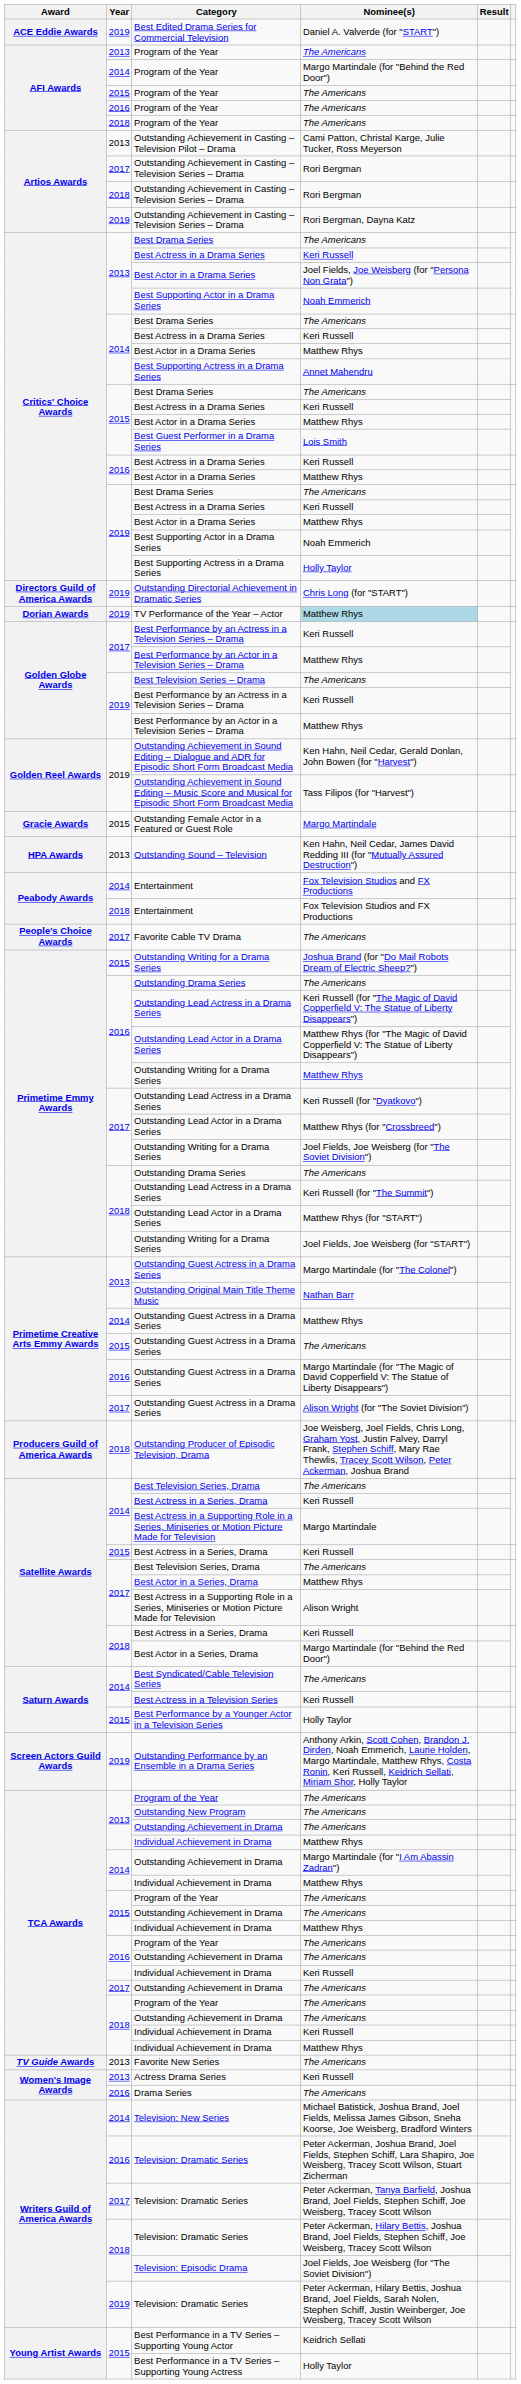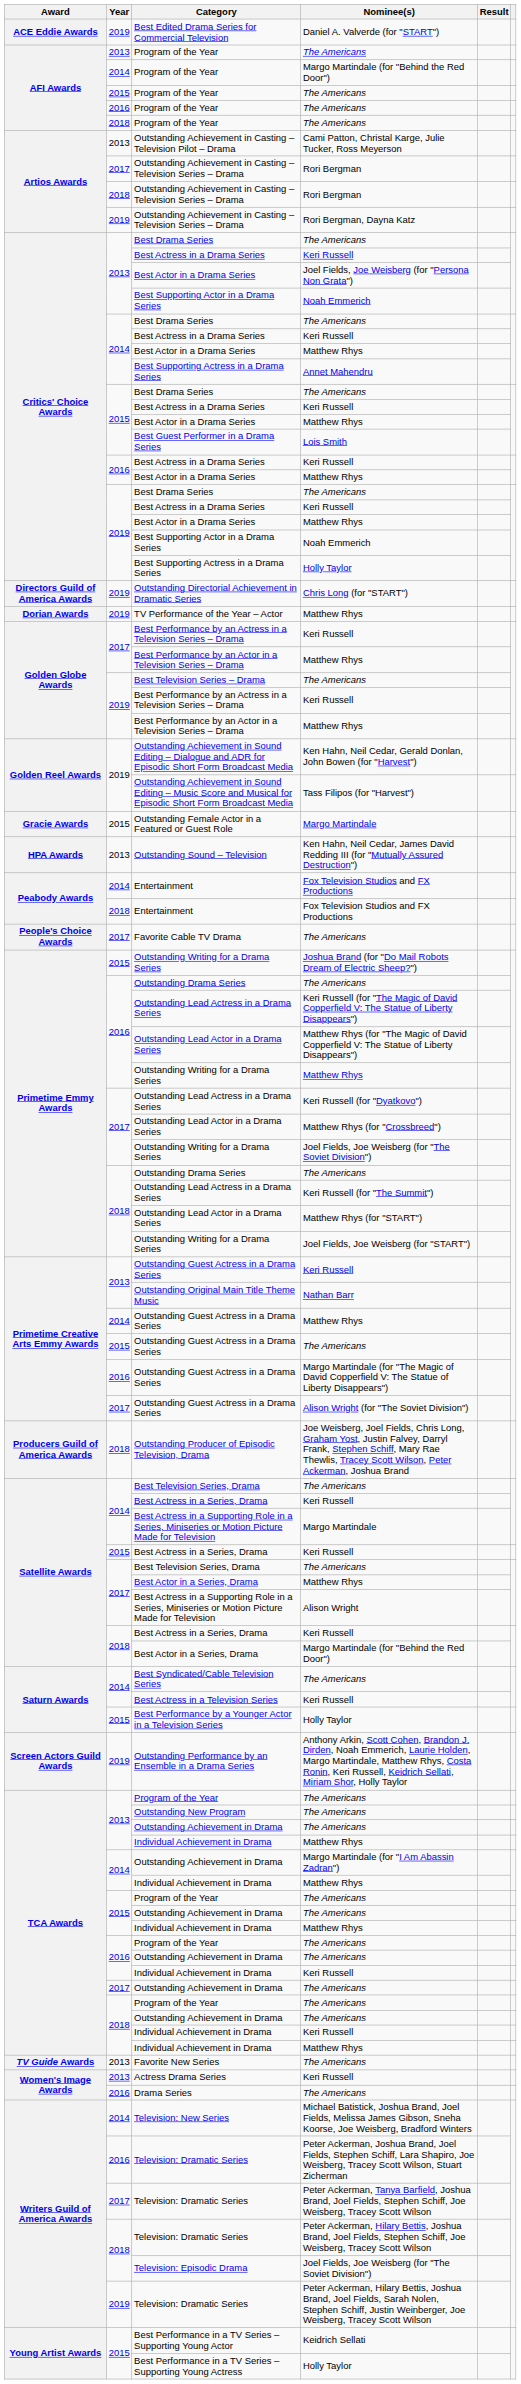TV Performance of the Year – Actor | Nominee(s): lightblue background -> no background
2013 / Outstanding Guest Actress in a Drama Series | Nominee(s): Margo Martindale (for "The Colonel") -> Keri Russell
